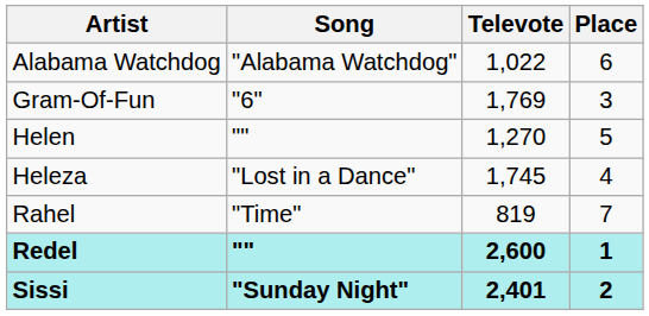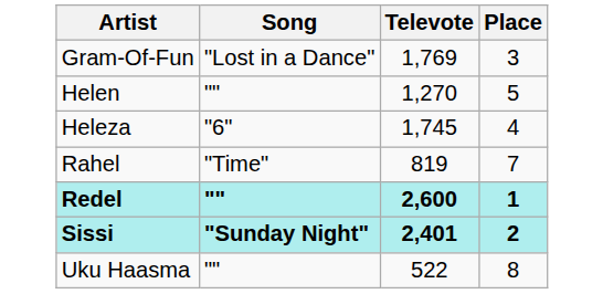- row: Alabama Watchdog | "Alabama Watchdog" | 1,022 | 6
Gram-Of-Fun | Song: "6" -> "Lost in a Dance"
Heleza | Song: "Lost in a Dance" -> "6"
+ row: Uku Haasma | "" | 522 | 8
